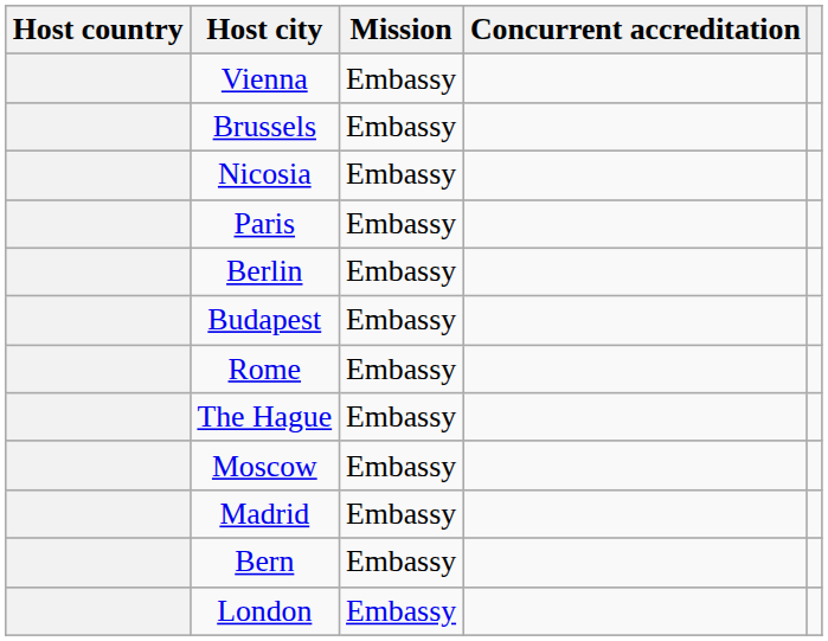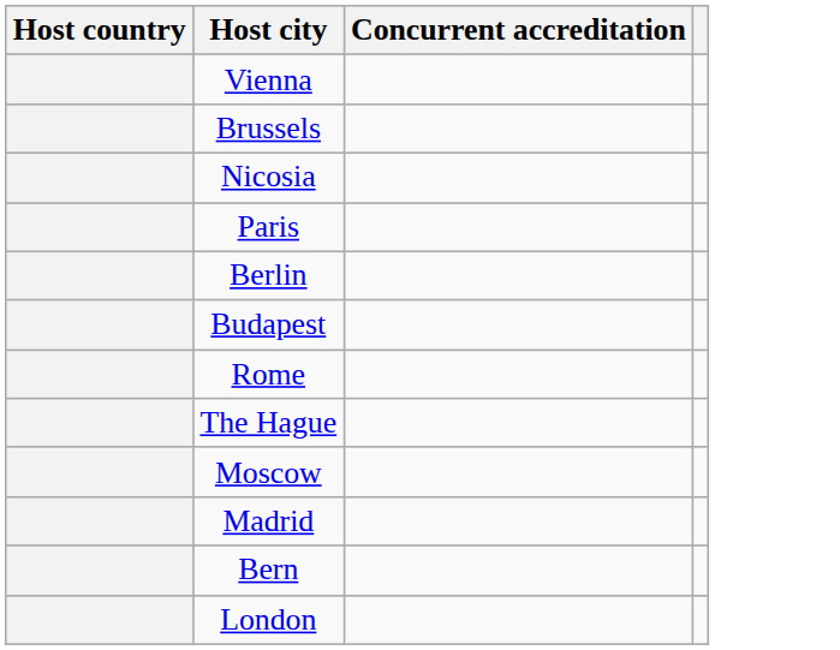- column: Mission | Embassy | Embassy | Embassy | Embassy | Embassy | Embassy | Embassy | Embassy | Embassy | Embassy | Embassy | Embassy
